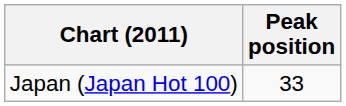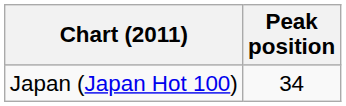Japan (Japan Hot 100) | Peak position: 33 -> 34
